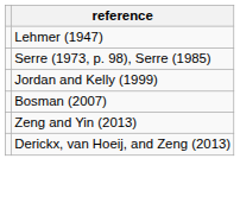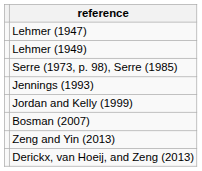+ row: Lehmer (1949)
+ row: Jennings (1993)
